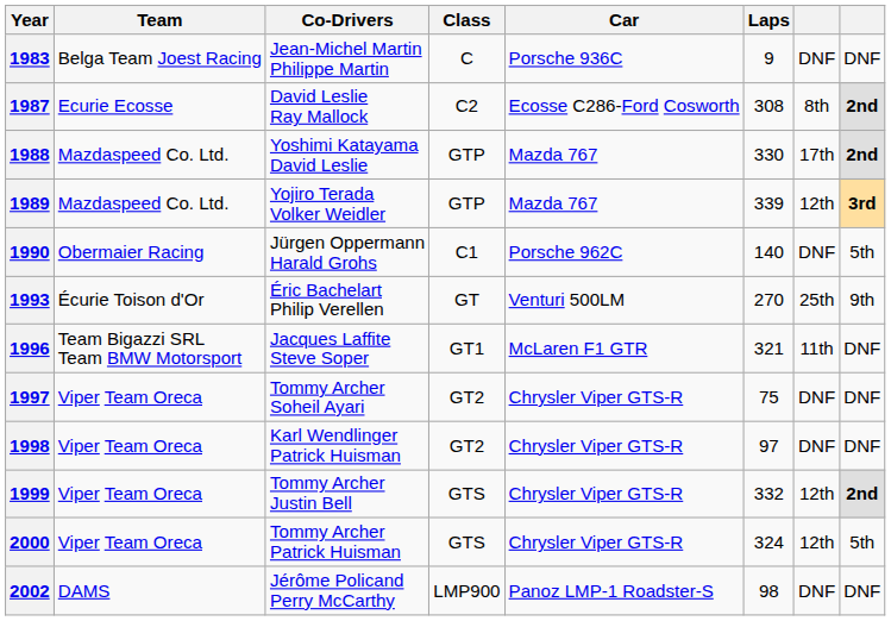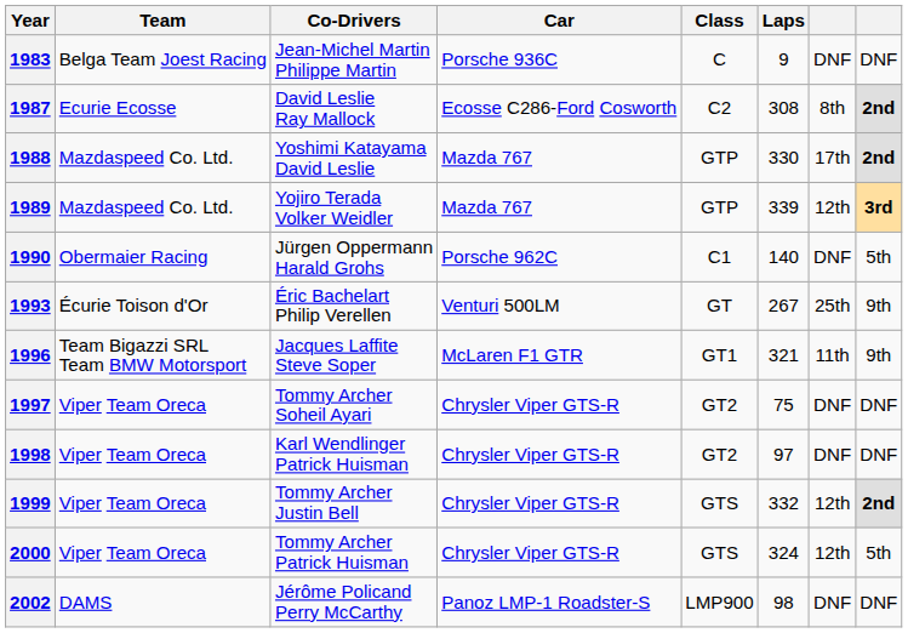columns swapped: Car <-> Class
1993 | Laps: 270 -> 267
1996 | column 8: DNF -> 9th
